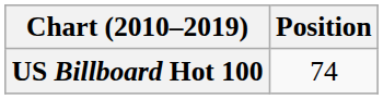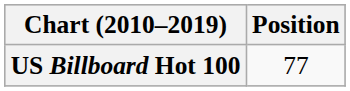US Billboard Hot 100 | Position: 74 -> 77
